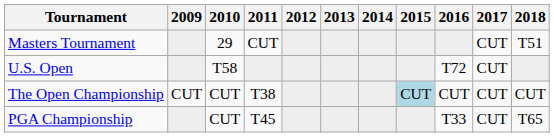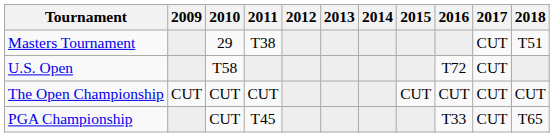Masters Tournament | 2011: CUT -> T38
The Open Championship | 2011: T38 -> CUT
The Open Championship | 2015: lightblue background -> no background
